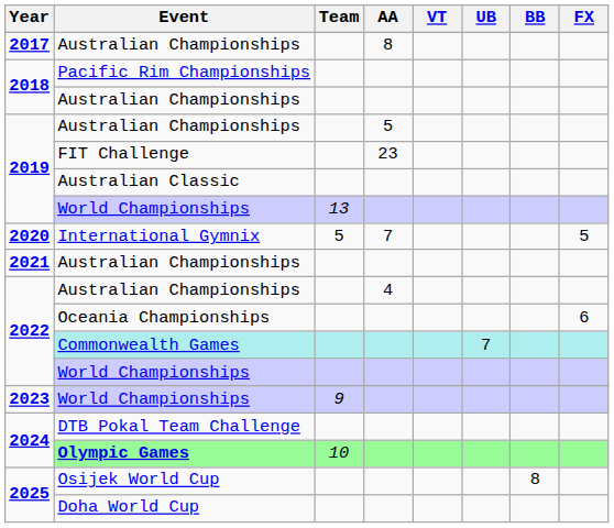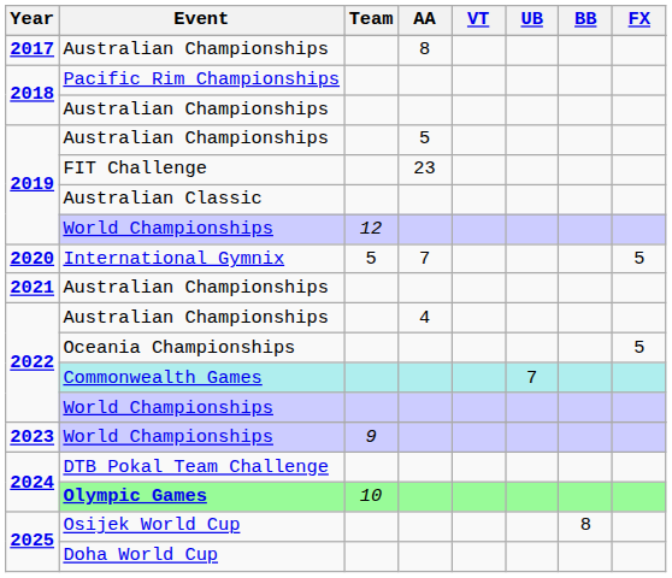2019 / World Championships | Team: 13 -> 12
Oceania Championships | FX: 6 -> 5
